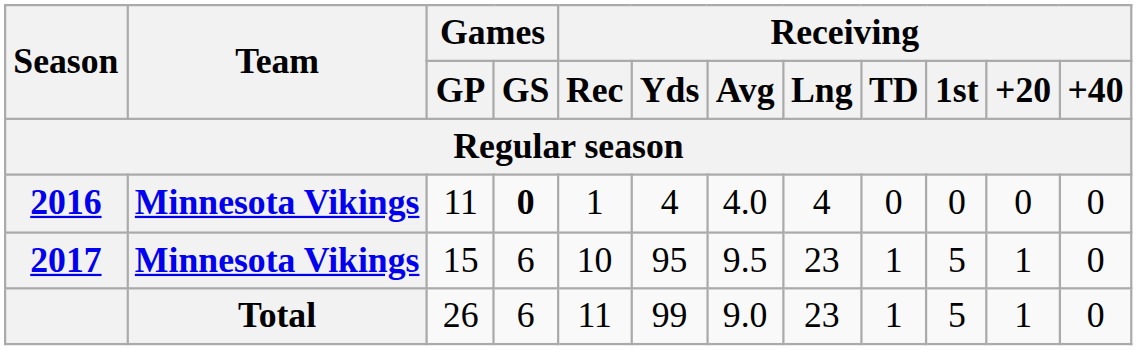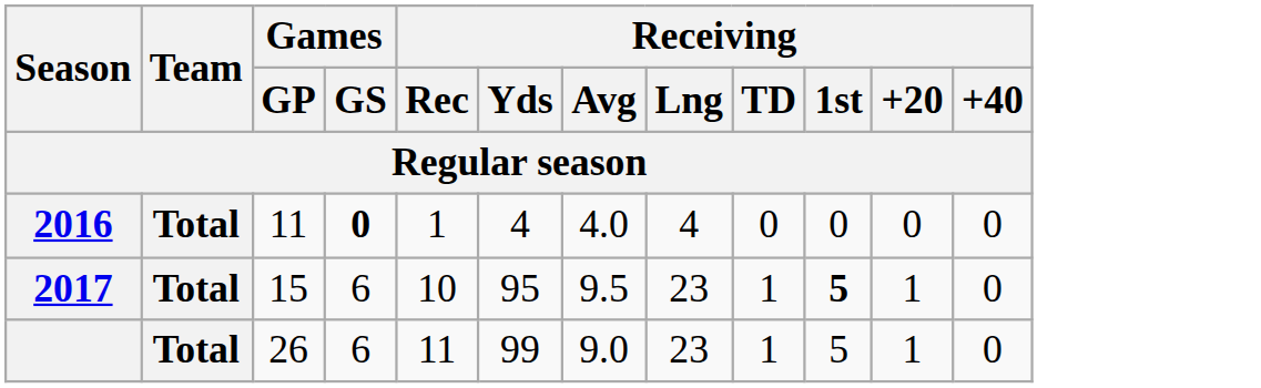2016 | Team: Minnesota Vikings -> Total
2017 | Team: Minnesota Vikings -> Total
2017 | Receiving / 1st: normal -> bold
